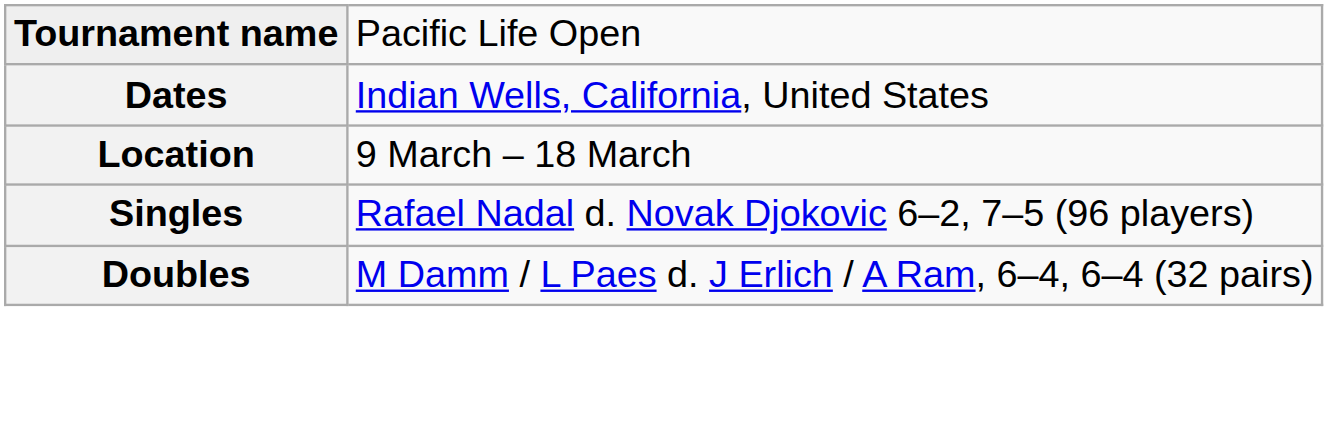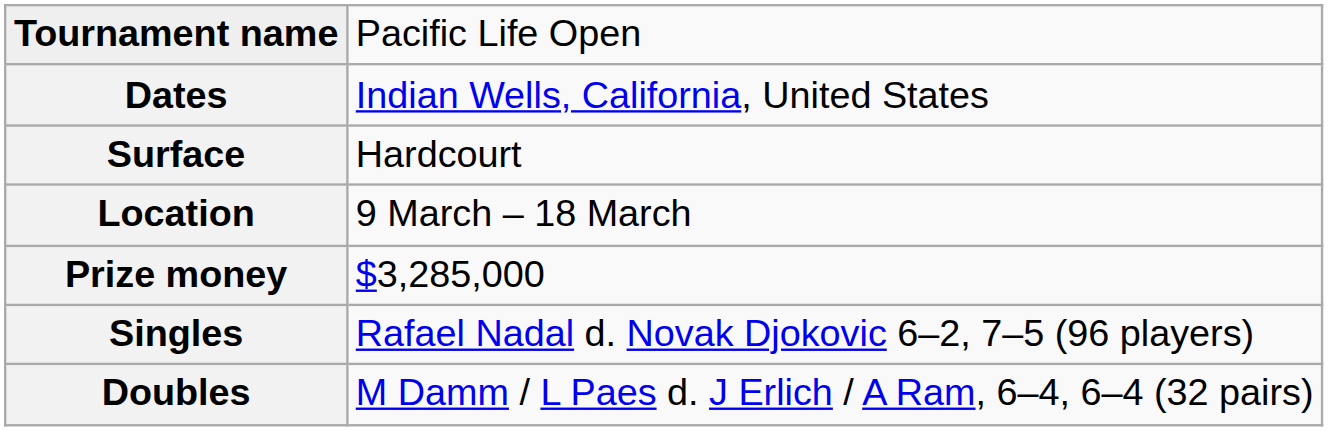+ row: Surface | Hardcourt
+ row: Prize money | $3,285,000
